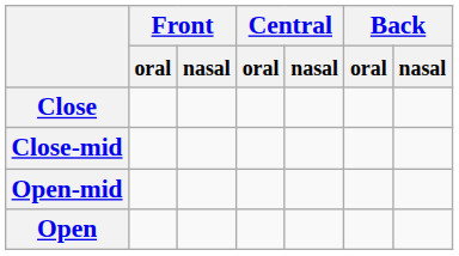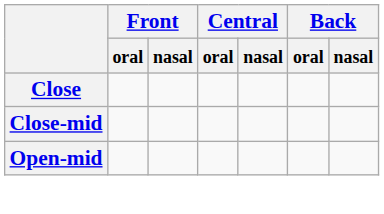- row: Open
